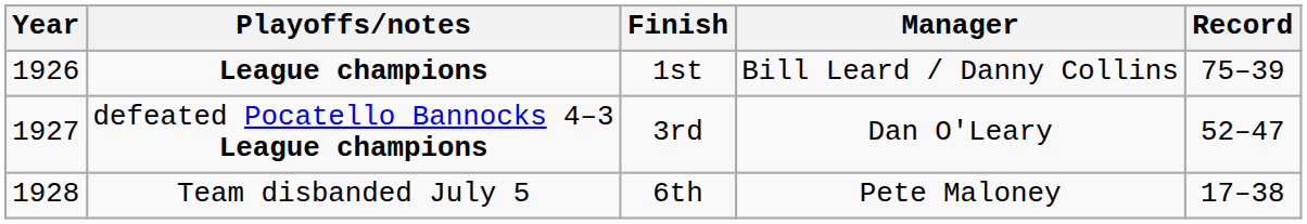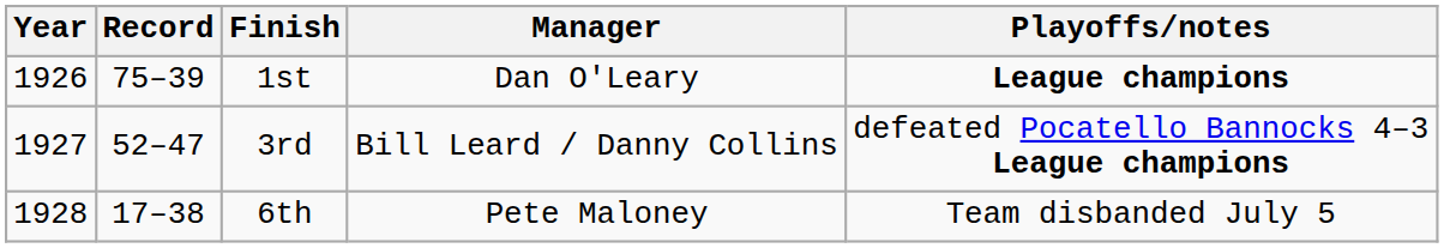columns swapped: Record <-> Playoffs/notes
1st | Manager: Bill Leard / Danny Collins -> Dan O'Leary
3rd | Manager: Dan O'Leary -> Bill Leard / Danny Collins
